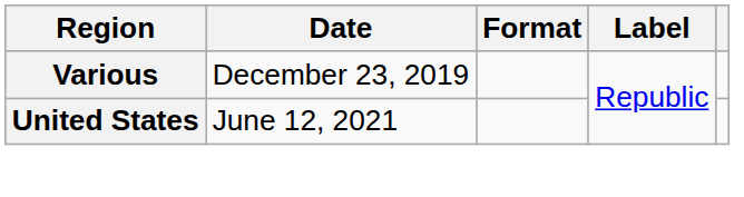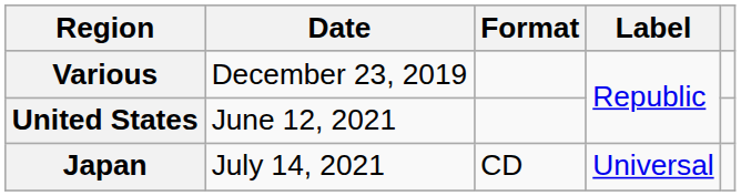+ row: Japan | July 14, 2021 | CD | Universal
